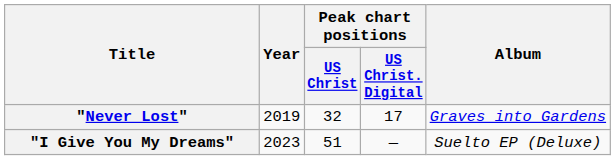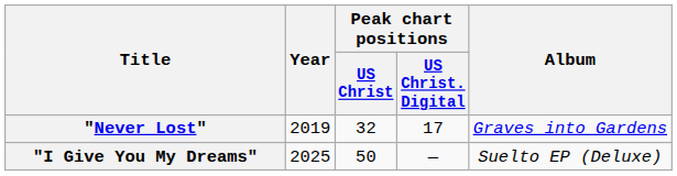"I Give You My Dreams" | Year: 2023 -> 2025
"I Give You My Dreams" | Peak chart positions / US Christ: 51 -> 50
